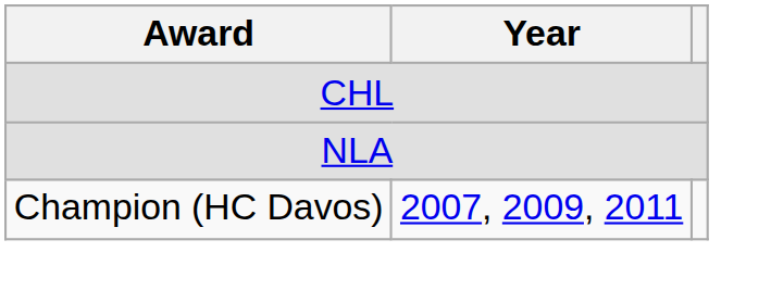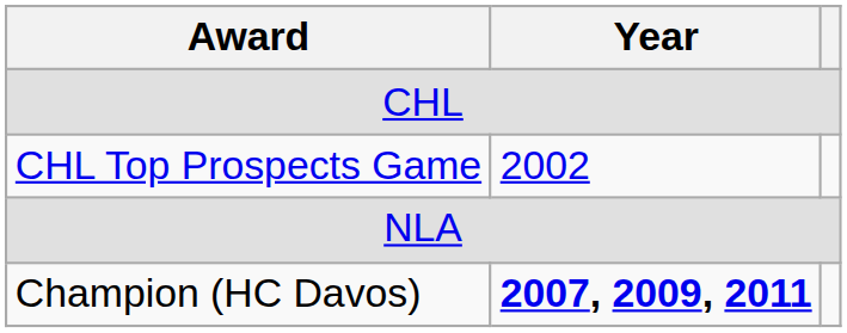+ row: CHL Top Prospects Game | 2002
Champion (HC Davos) | Year: normal -> bold
